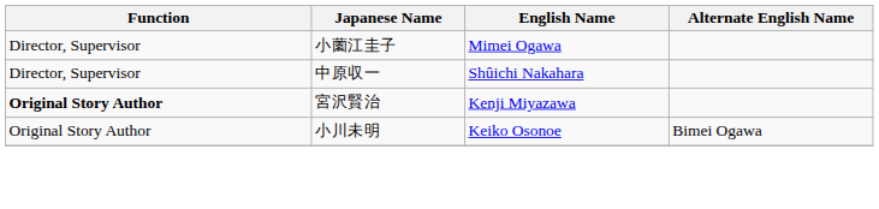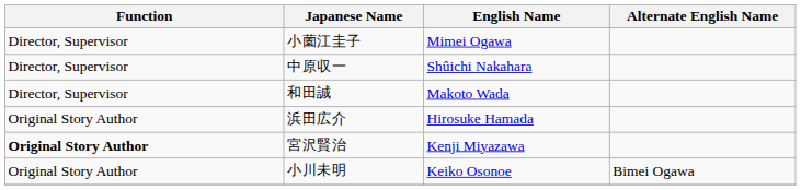+ row: Director, Supervisor | 和田誠 | Makoto Wada
+ row: Original Story Author | 浜田広介 | Hirosuke Hamada
